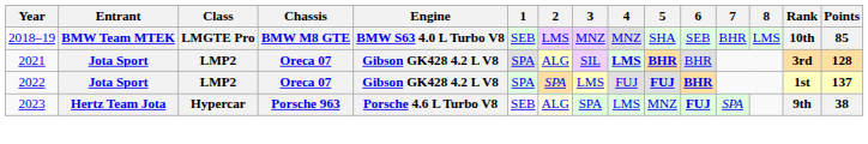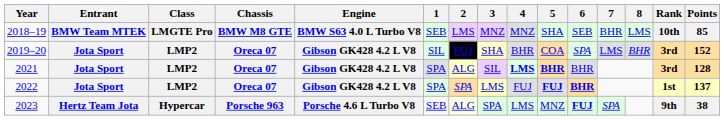+ row: 2019–20 | Jota Sport | LMP2 | Oreca 07 | Gibson GK428 4.2 L V8 | SIL | FUJ | SHA | BHR | COA | SPA | LMS | BHR | 3rd | 152
